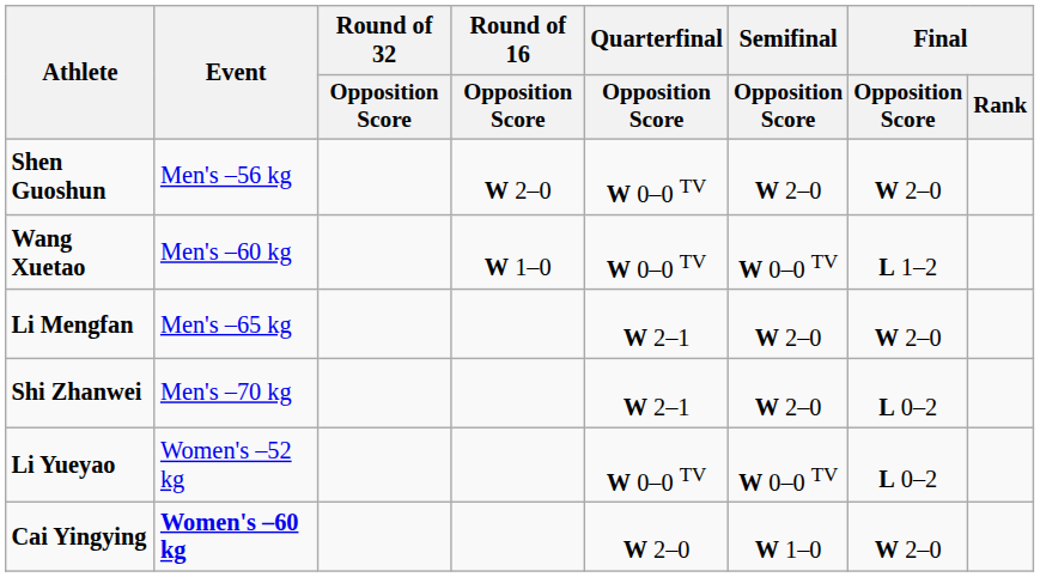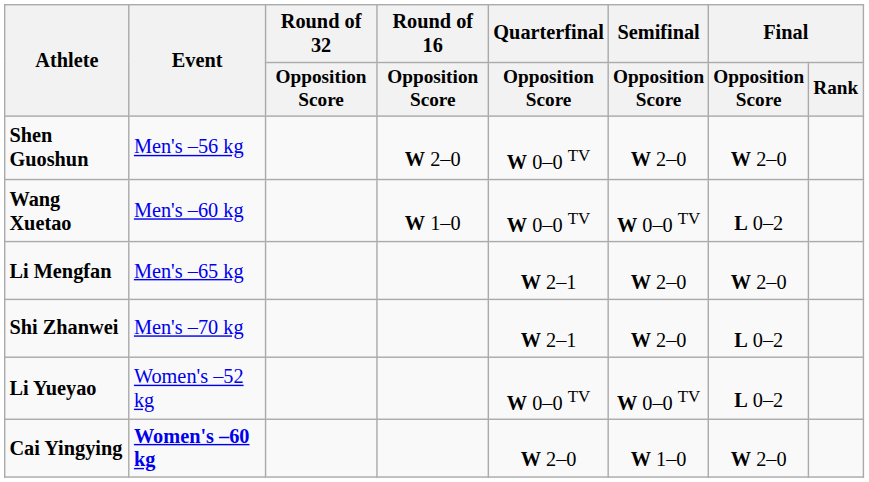Wang Xuetao | Final / Opposition Score: L 1–2 -> L 0–2
